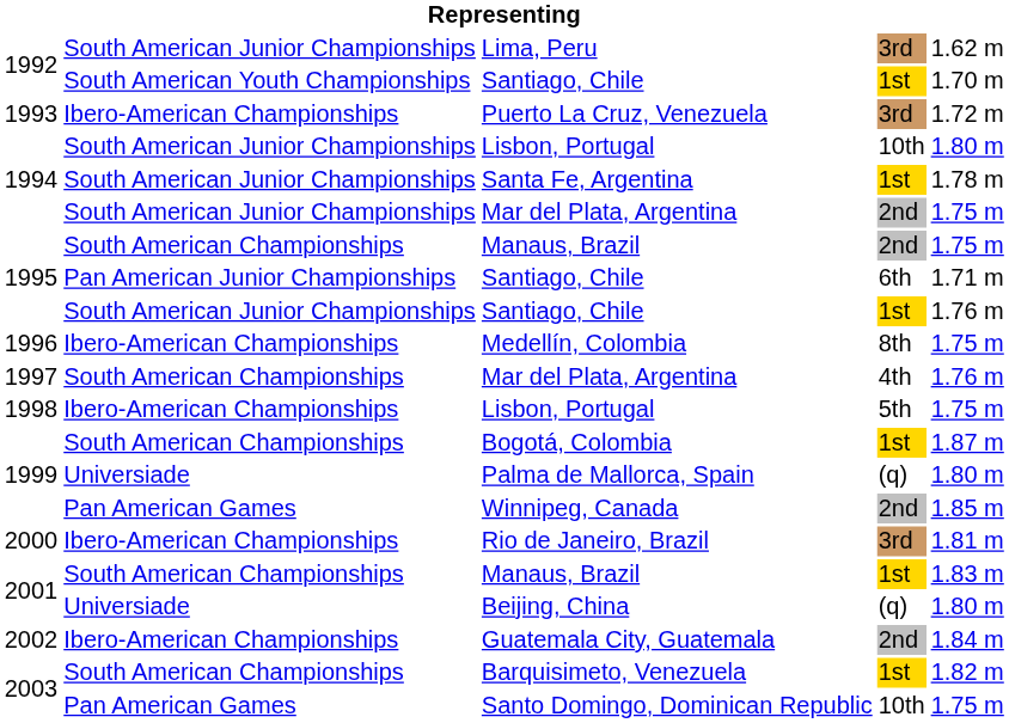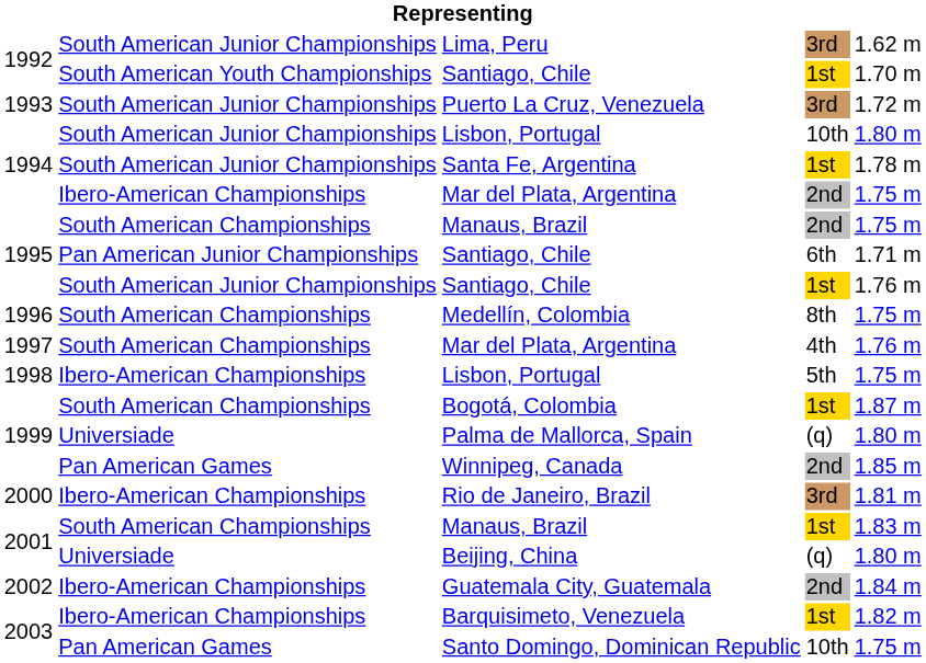Puerto La Cruz, Venezuela | column 2: Ibero-American Championships -> South American Junior Championships
1994 / Mar del Plata, Argentina | column 2: South American Junior Championships -> Ibero-American Championships
Medellín, Colombia | column 2: Ibero-American Championships -> South American Championships
Barquisimeto, Venezuela | column 2: South American Championships -> Ibero-American Championships
